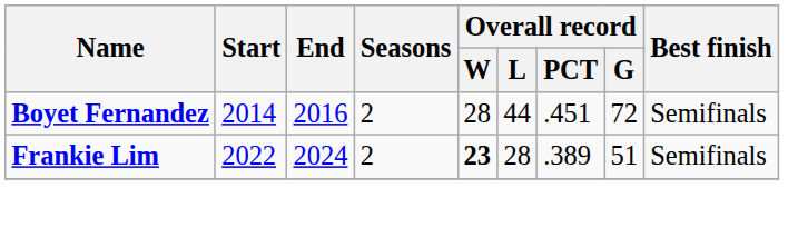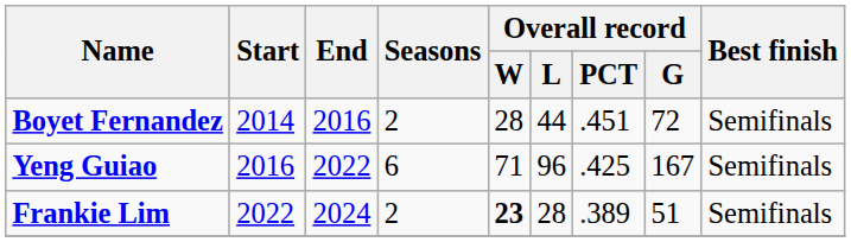+ row: Yeng Guiao | 2016 | 2022 | 6 | 71 | 96 | .425 | 167 | Semifinals
